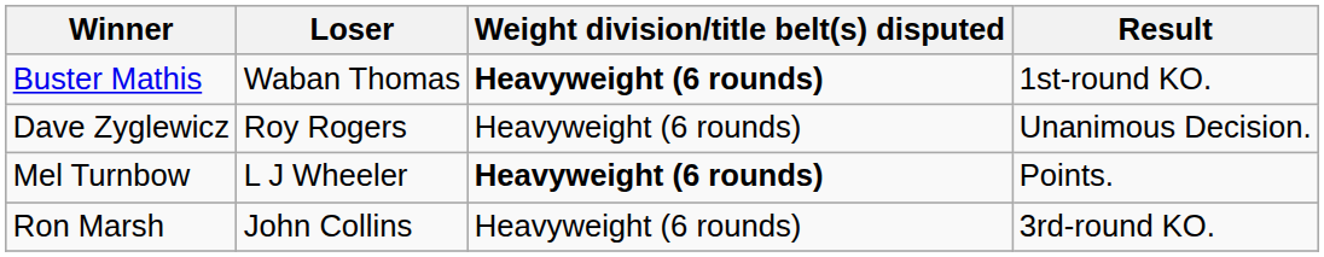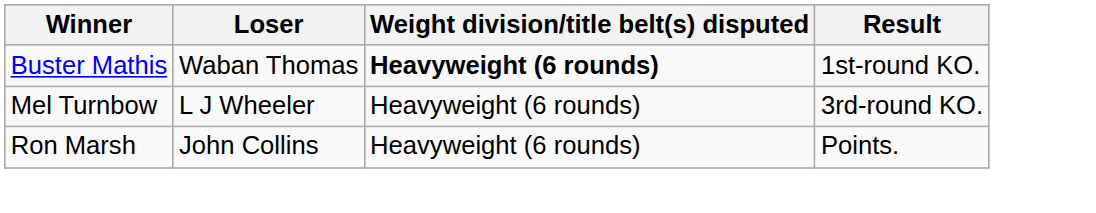- row: Dave Zyglewicz | Roy Rogers | Heavyweight (6 rounds) | Unanimous Decision.
Mel Turnbow | Weight division/title belt(s) disputed: bold -> normal
Mel Turnbow | Result: Points. -> 3rd-round KO.
Ron Marsh | Result: 3rd-round KO. -> Points.
